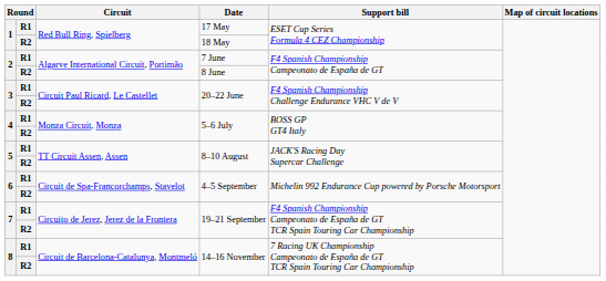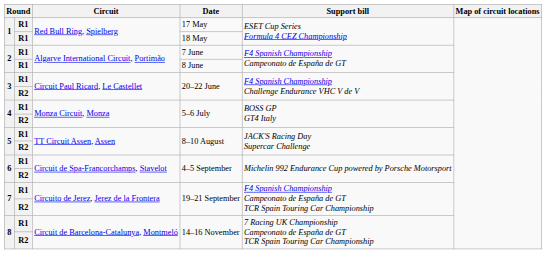18 May | column 2: R2 -> R1
8 June | column 2: R2 -> R1
